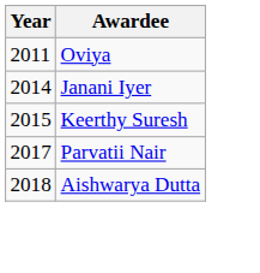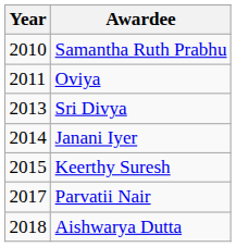+ row: 2010 | Samantha Ruth Prabhu
+ row: 2013 | Sri Divya
